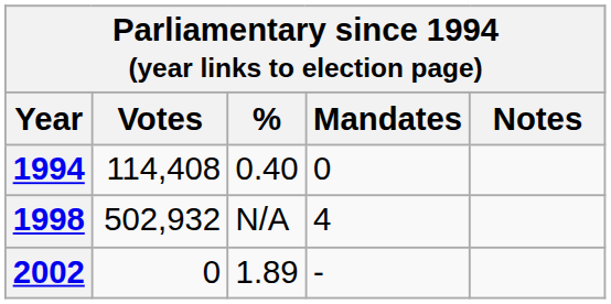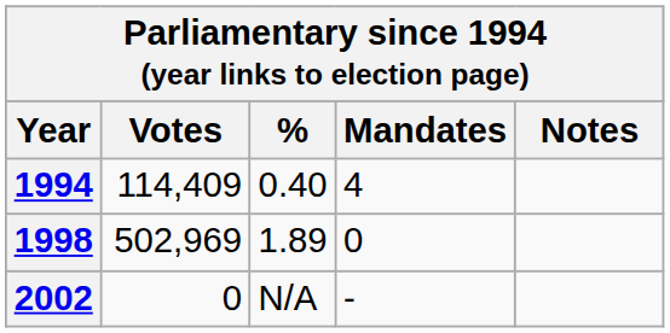1994 | Votes: 114,408 -> 114,409
1994 | Mandates: 0 -> 4
1998 | Votes: 502,932 -> 502,969
1998 | %: N/A -> 1.89
1998 | Mandates: 4 -> 0
2002 | %: 1.89 -> N/A
